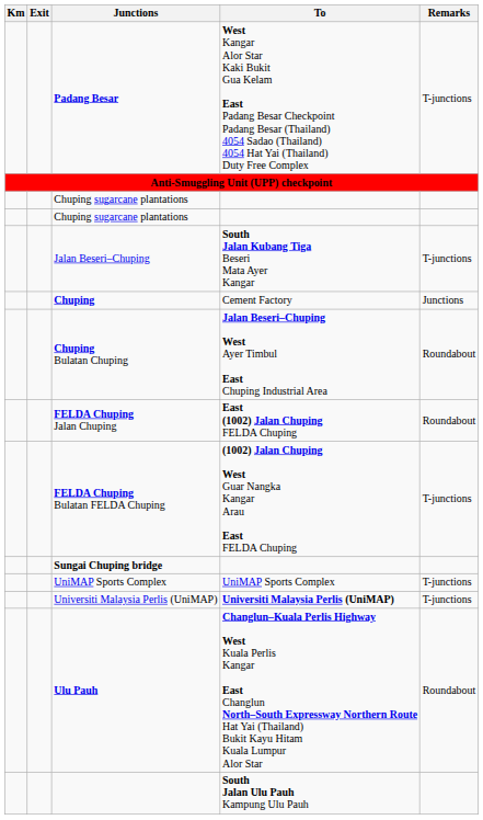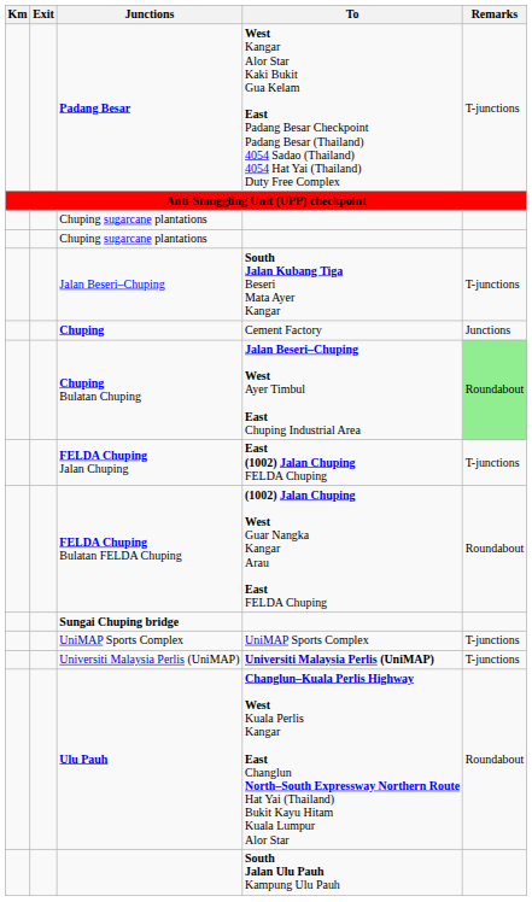Chuping Bulatan Chuping | Remarks: no background -> lightgreen background
FELDA Chuping Jalan Chuping | Remarks: Roundabout -> T-junctions
FELDA Chuping Bulatan FELDA Chuping | Remarks: T-junctions -> Roundabout
